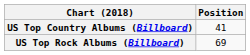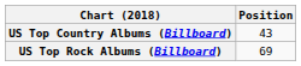US Top Country Albums (Billboard) | Position: 41 -> 43
